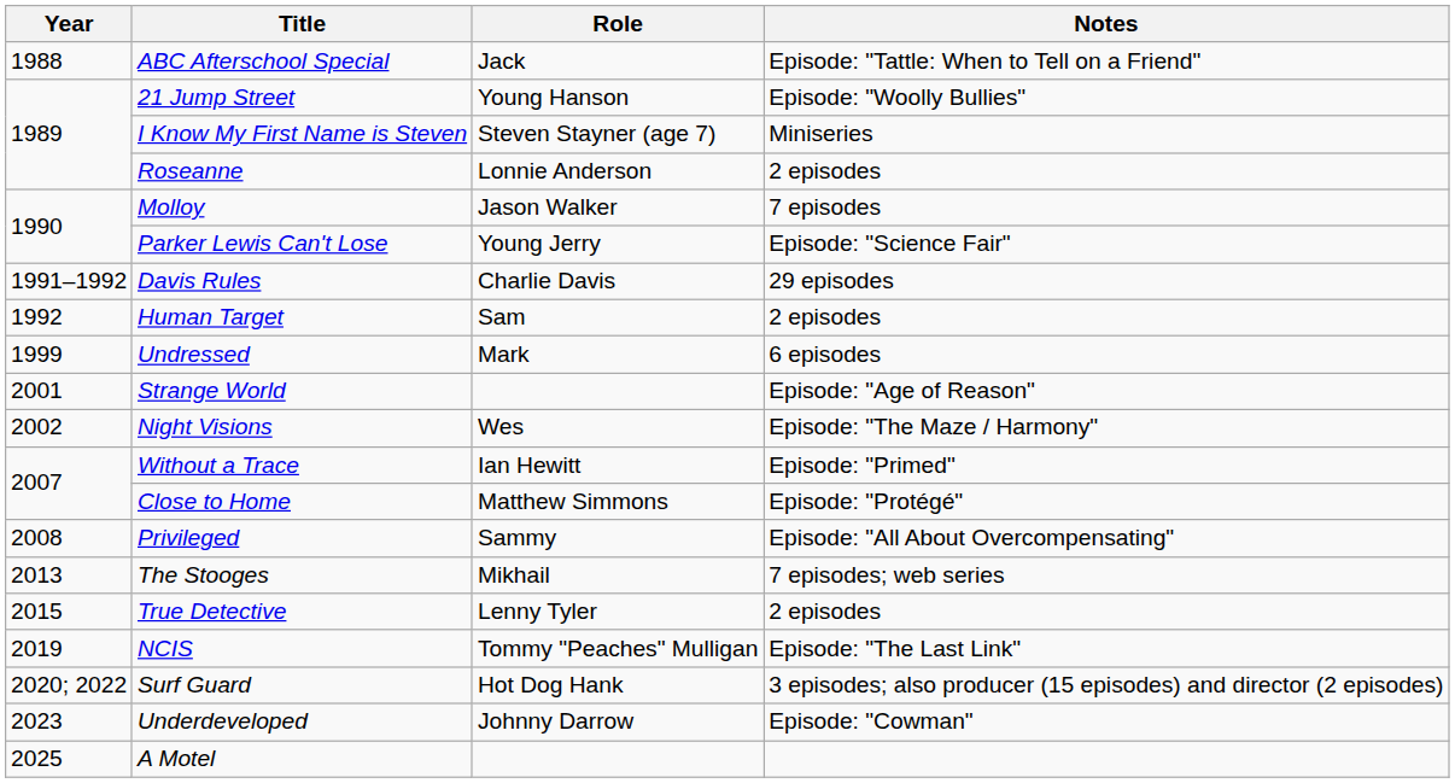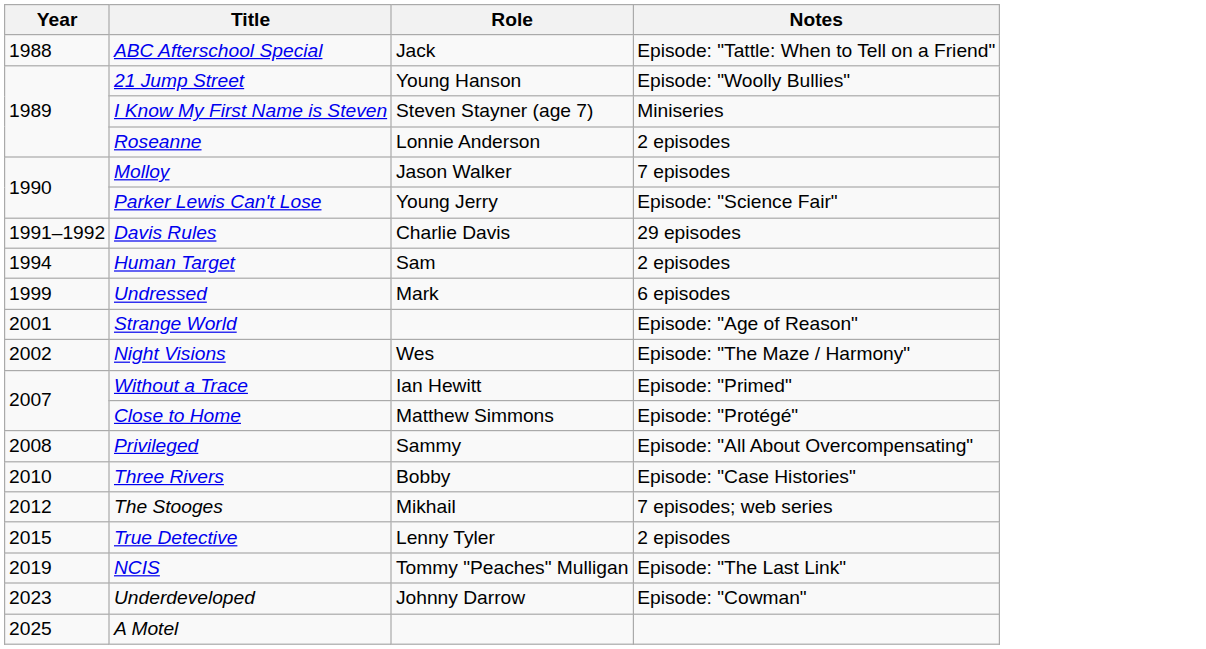Human Target | Year: 1992 -> 1994
+ row: 2010 | Three Rivers | Bobby | Episode: "Case Histories"
The Stooges | Year: 2013 -> 2012
- row: 2020; 2022 | Surf Guard | Hot Dog Hank | 3 episodes; also producer (15 episodes) and director (2 episodes)
